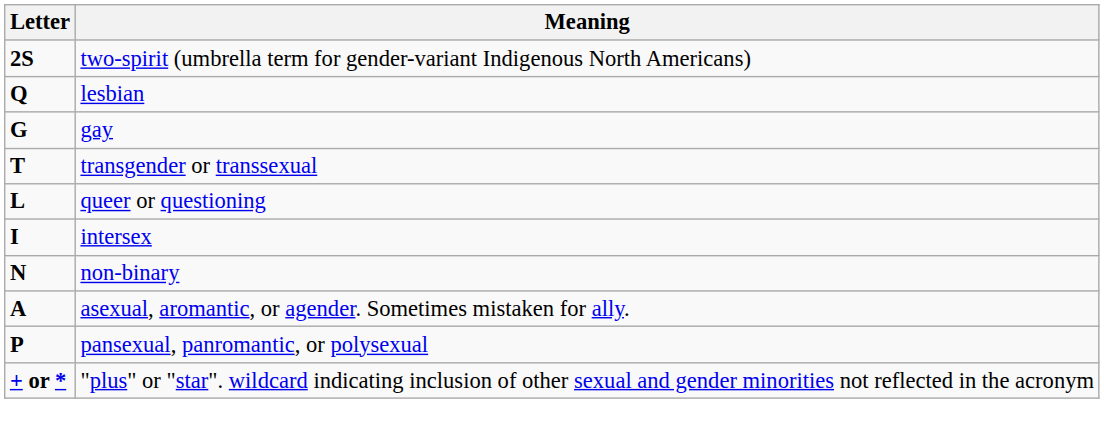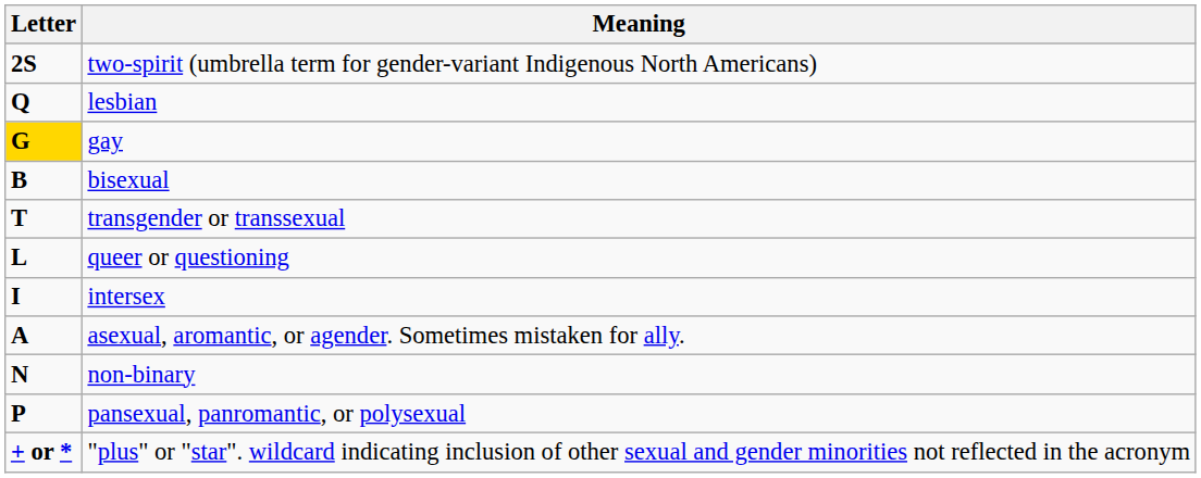gay | Letter: no background -> gold background
+ row: B | bisexual
rows swapped: asexual, aromantic, or agender. Sometimes mistaken for ally. <-> non-binary
